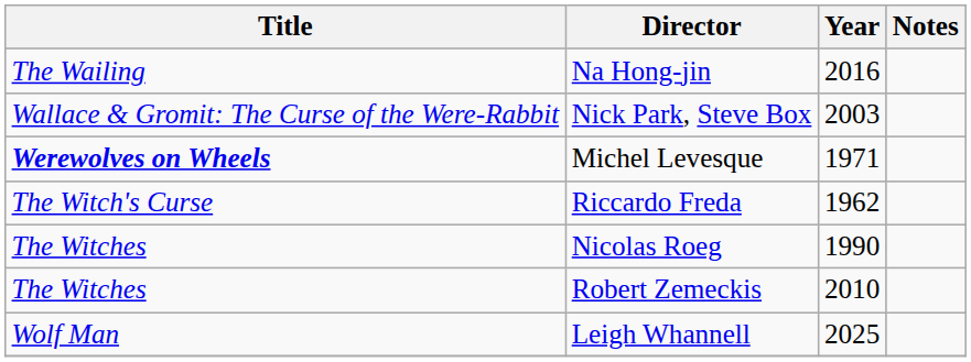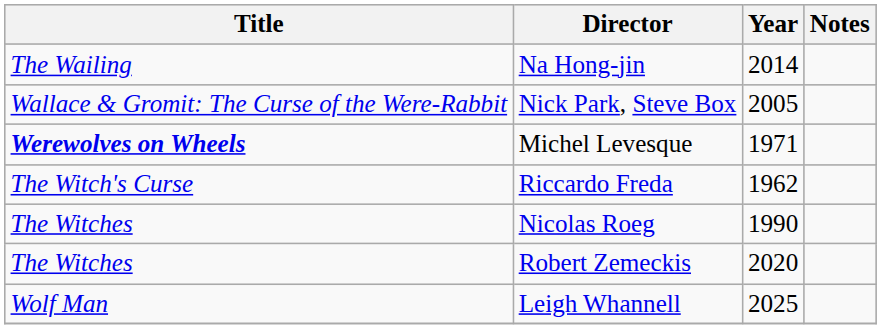Na Hong-jin | Year: 2016 -> 2014
Nick Park, Steve Box | Year: 2003 -> 2005
Robert Zemeckis | Year: 2010 -> 2020
